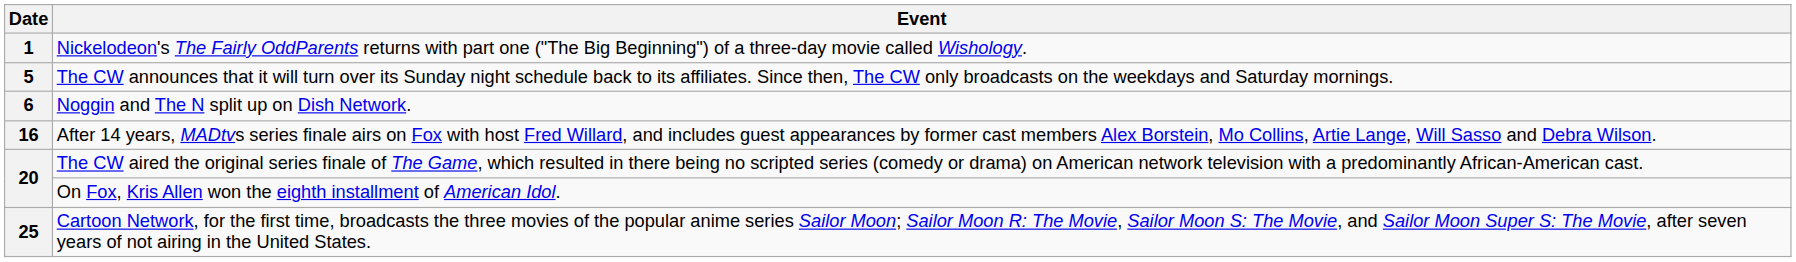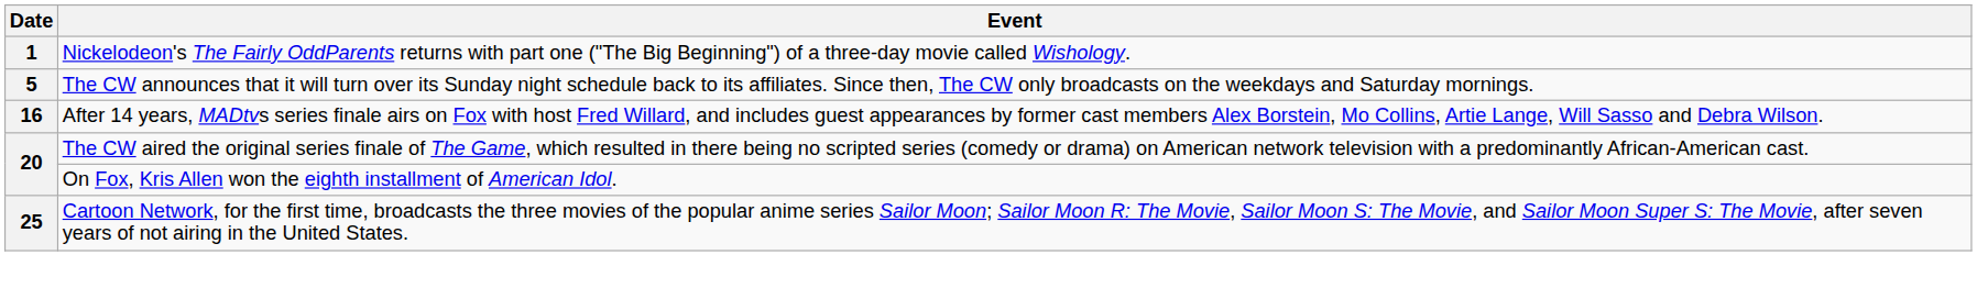- row: 6 | Noggin and The N split up on Dish Network.
